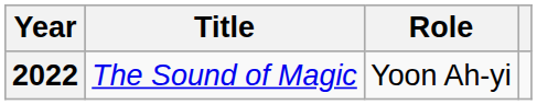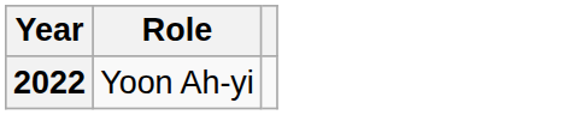- column: Title | The Sound of Magic
